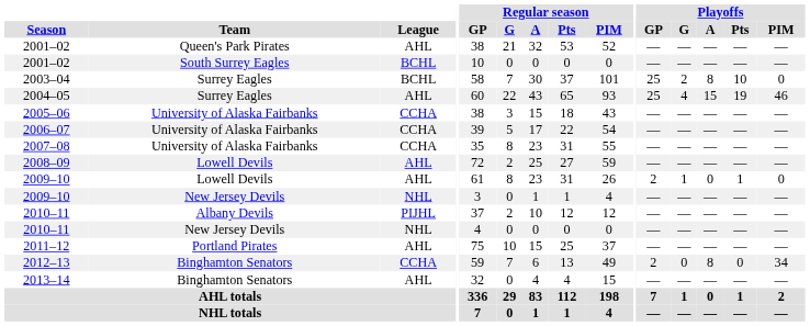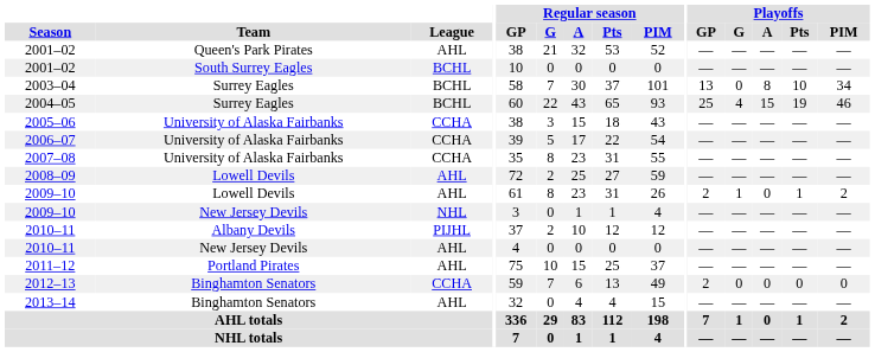2003–04 | Playoffs / GP: 25 -> 13
2003–04 | Playoffs / G: 2 -> 0
2003–04 | Playoffs / PIM: 0 -> 34
2004–05 | League: AHL -> BCHL
2009–10 / Lowell Devils | Playoffs / PIM: 0 -> 2
2010–11 / New Jersey Devils | League: NHL -> AHL
2012–13 | Playoffs / A: 8 -> 0
2012–13 | Playoffs / PIM: 34 -> 0
